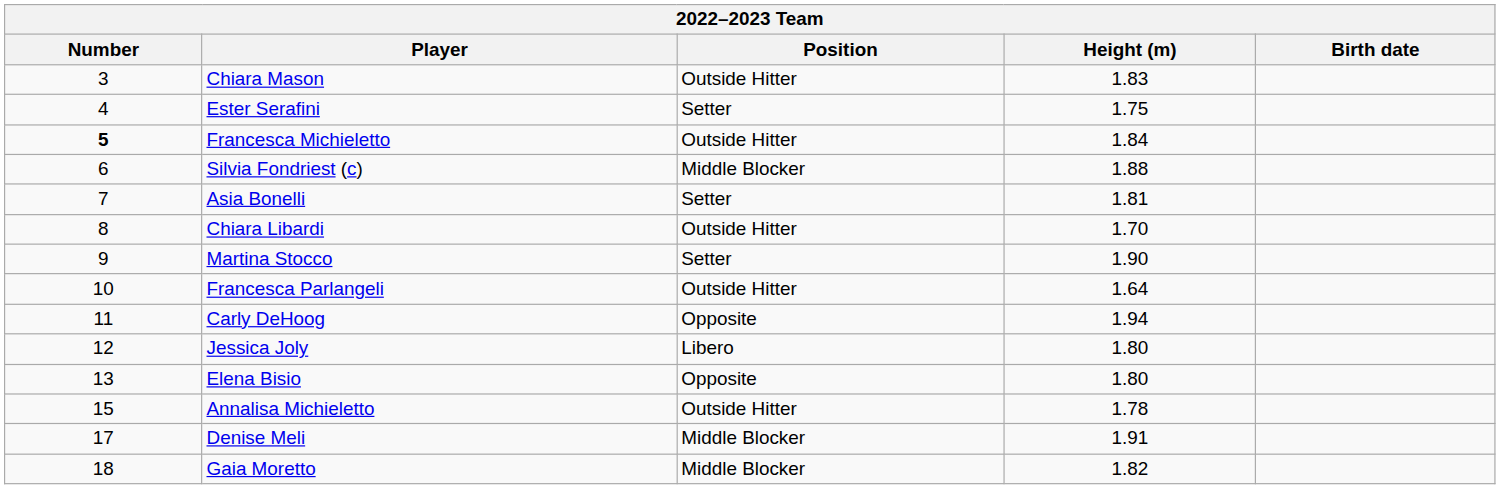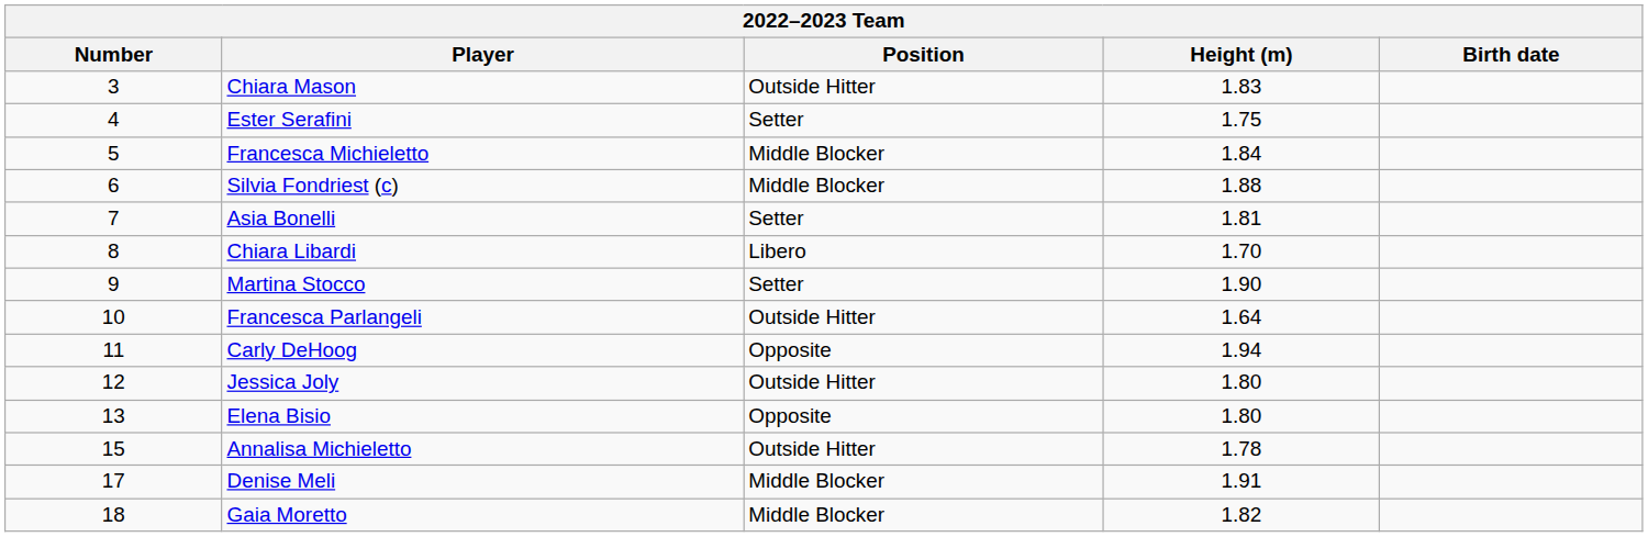Francesca Michieletto | Number: bold -> normal
Francesca Michieletto | Position: Outside Hitter -> Middle Blocker
Chiara Libardi | Position: Outside Hitter -> Libero
Jessica Joly | Position: Libero -> Outside Hitter
